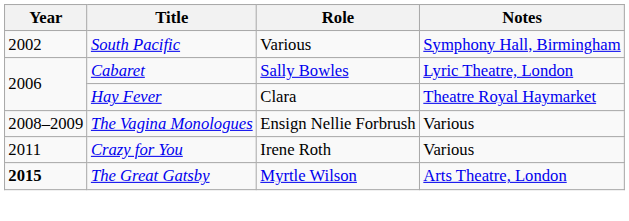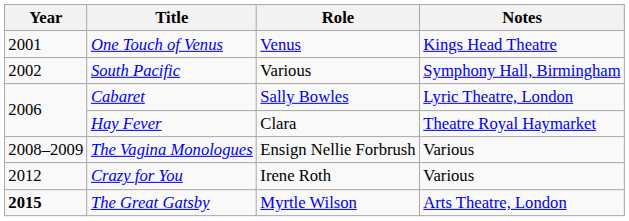+ row: 2001 | One Touch of Venus | Venus | Kings Head Theatre
Crazy for You | Year: 2011 -> 2012
